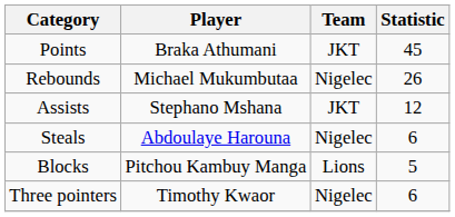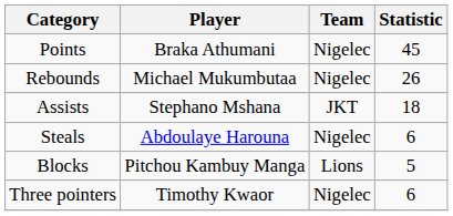Points | Team: JKT -> Nigelec
Assists | Statistic: 12 -> 18
